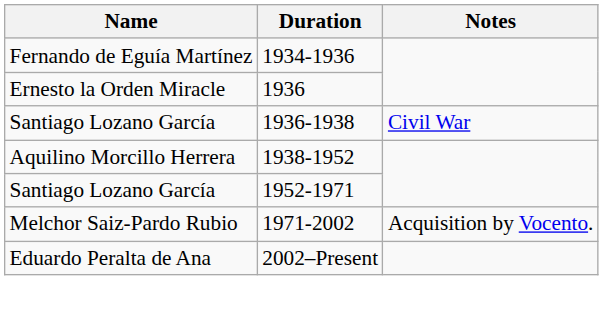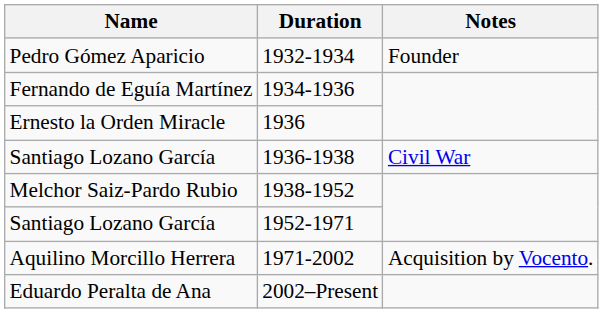+ row: Pedro Gómez Aparicio | 1932-1934 | Founder
1938-1952 | Name: Aquilino Morcillo Herrera -> Melchor Saiz-Pardo Rubio
1971-2002 | Name: Melchor Saiz-Pardo Rubio -> Aquilino Morcillo Herrera
